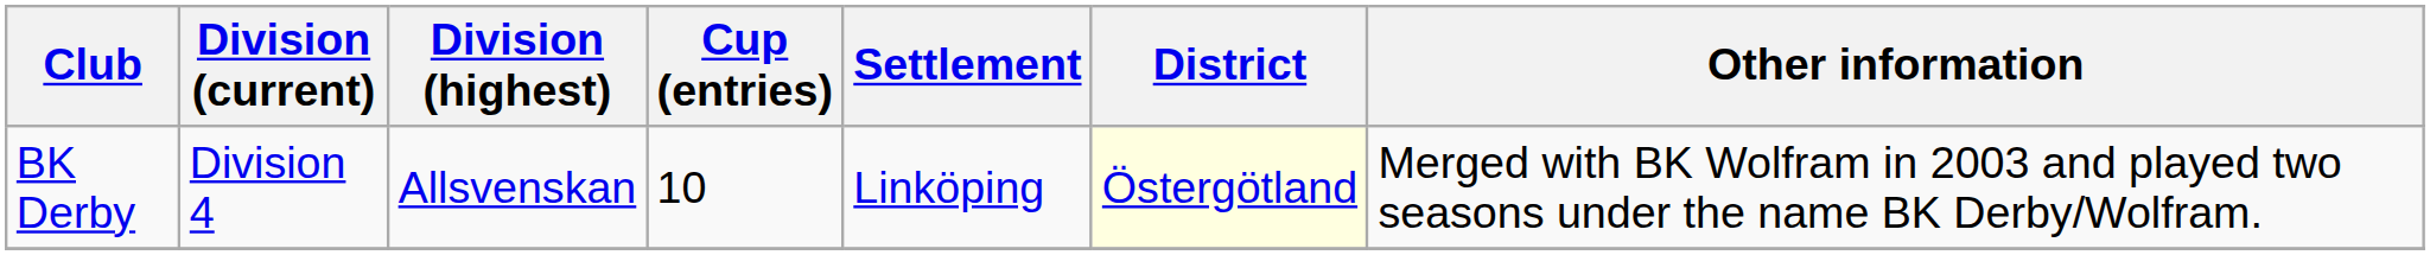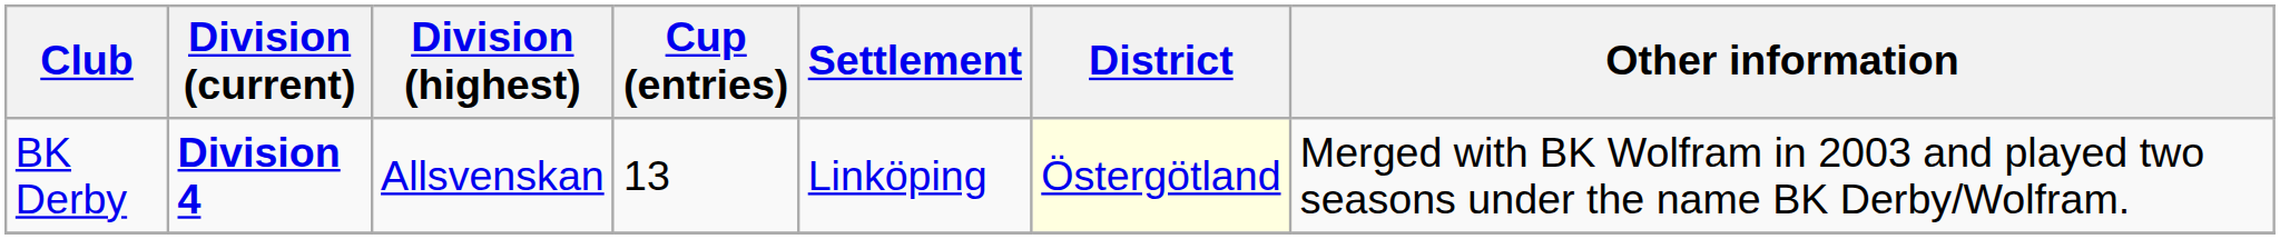BK Derby | Division (current): normal -> bold
BK Derby | Cup (entries): 10 -> 13
